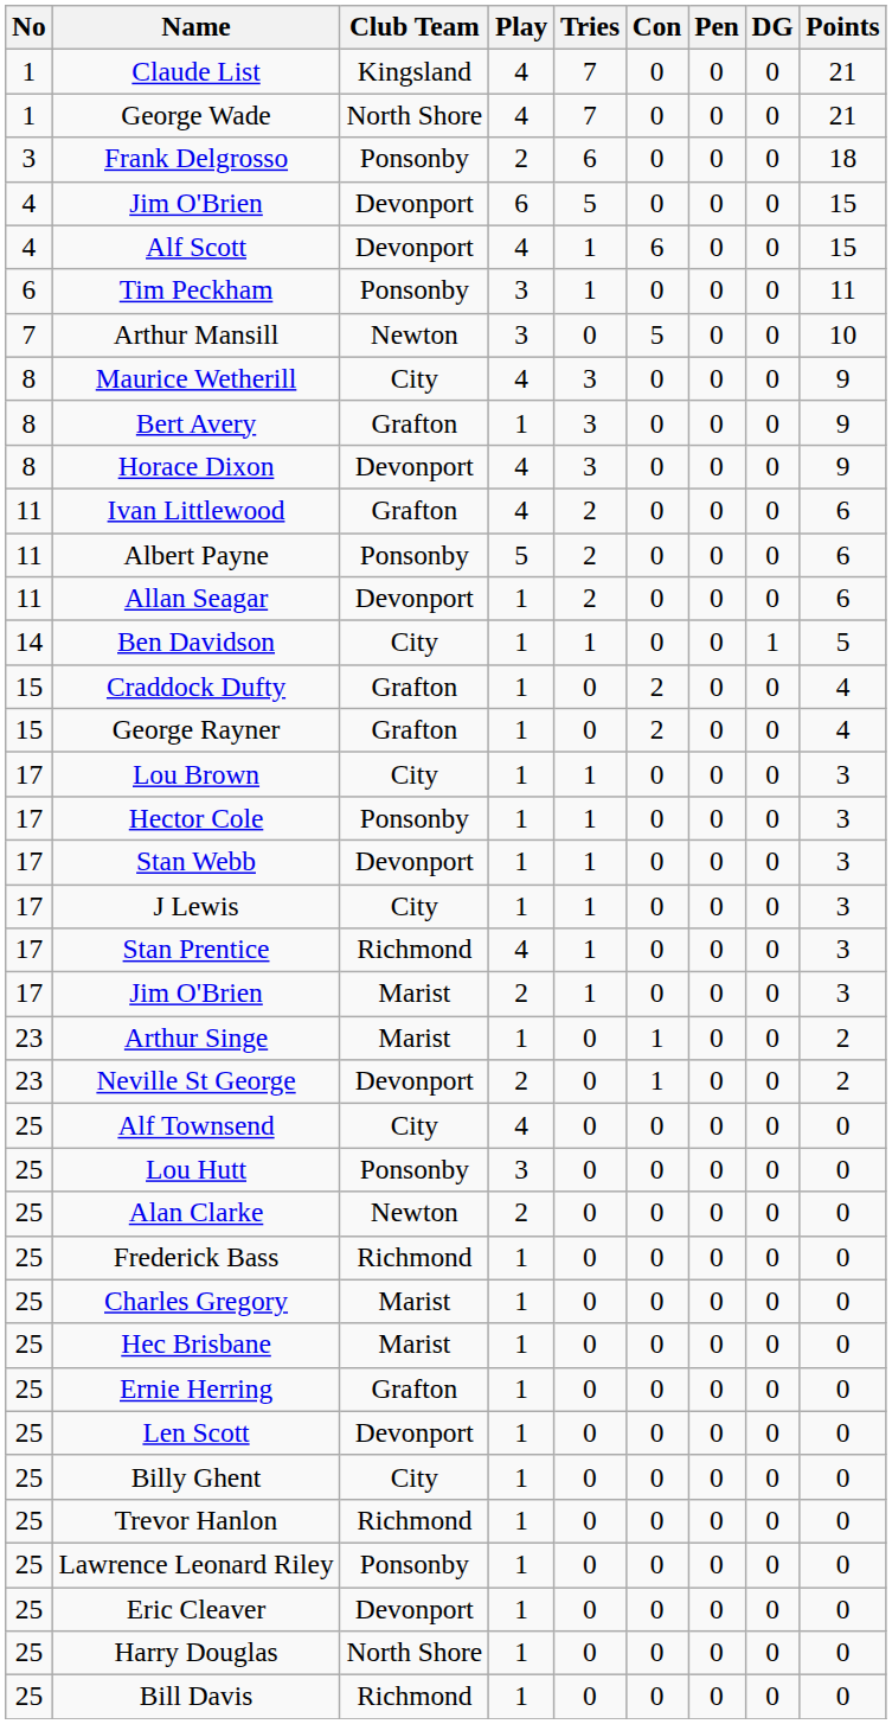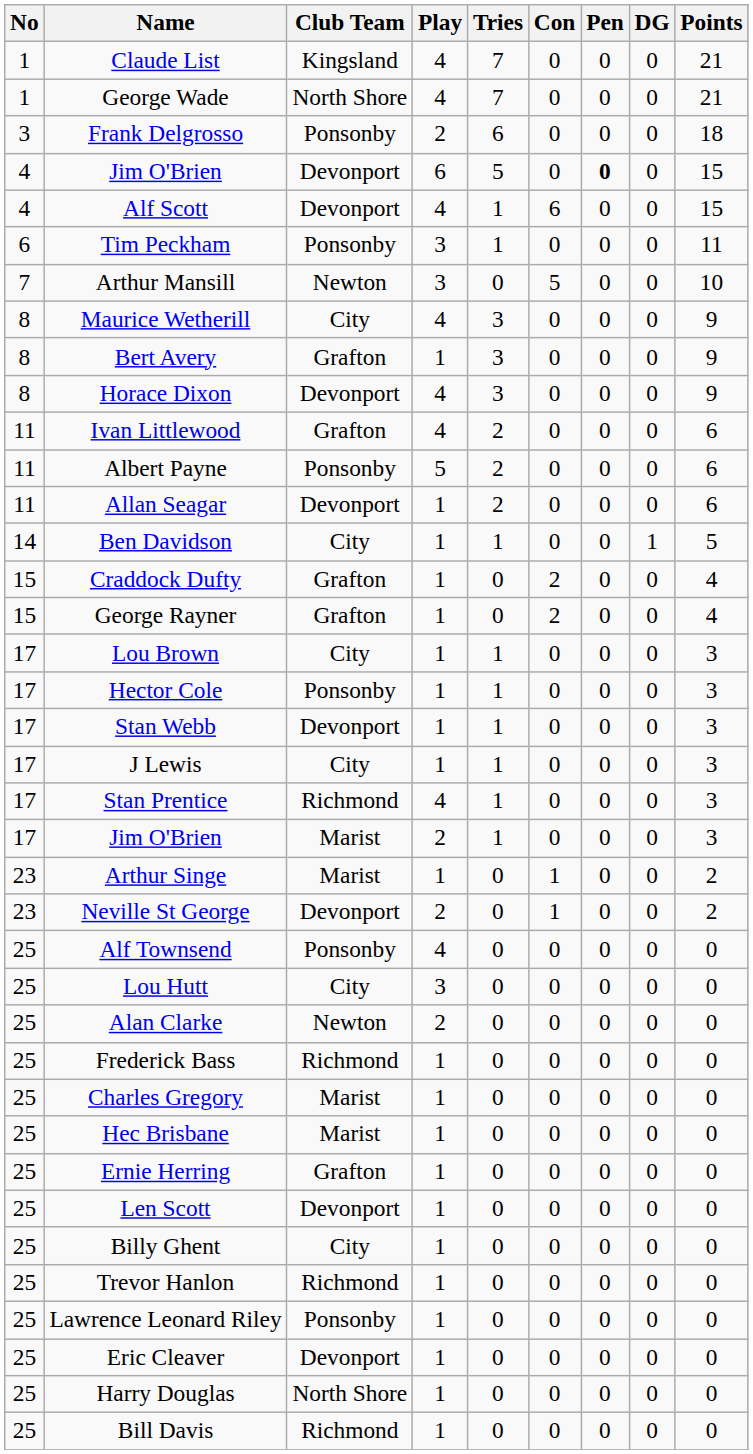4 / Jim O'Brien | Pen: normal -> bold
Alf Townsend | Club Team: City -> Ponsonby
Lou Hutt | Club Team: Ponsonby -> City
